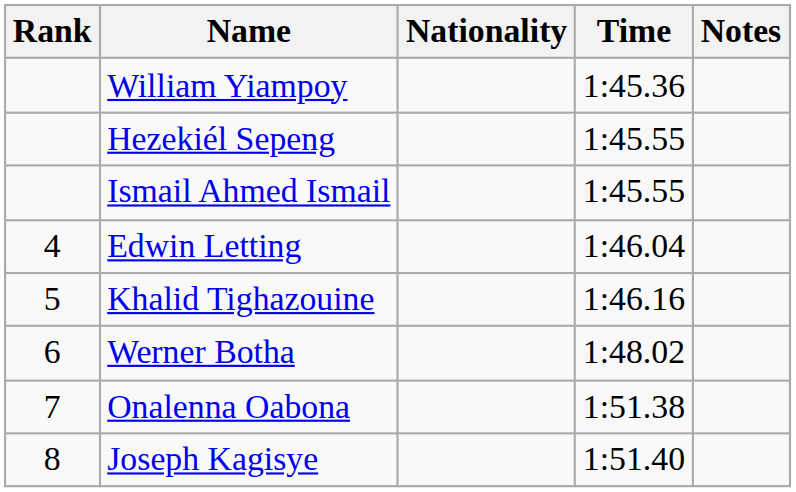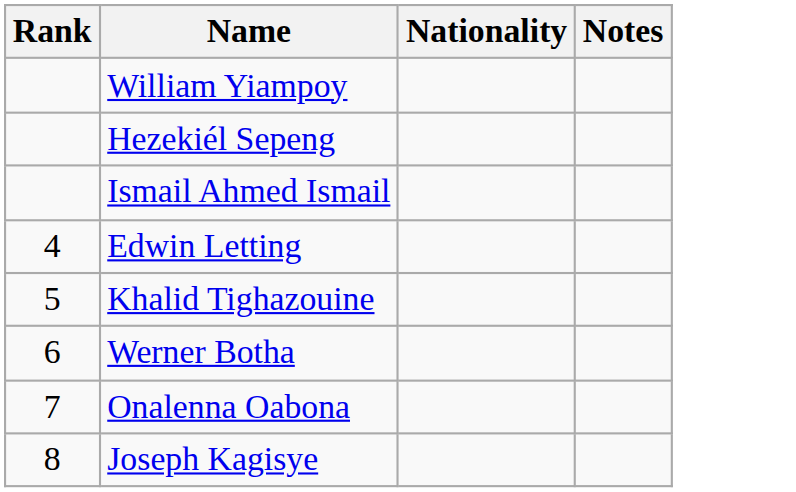- column: Time | 1:45.36 | 1:45.55 | 1:45.55 | 1:46.04 | 1:46.16 | 1:48.02 | 1:51.38 | 1:51.40
